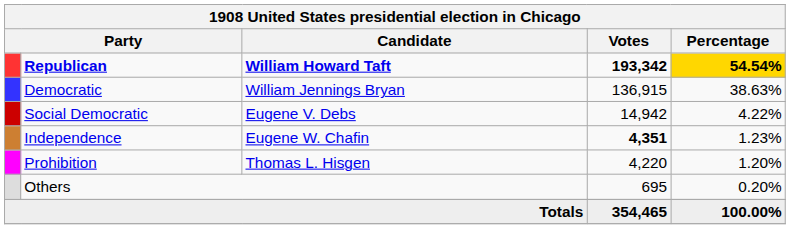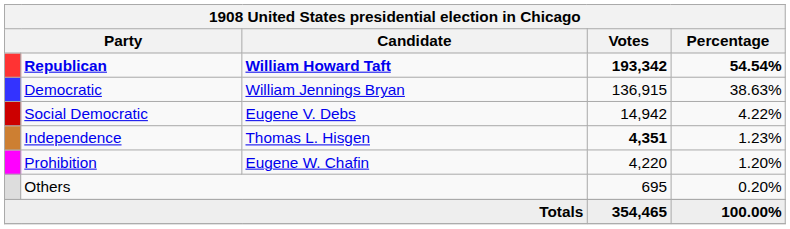Republican | Percentage: gold background -> no background
Independence | Candidate: Eugene W. Chafin -> Thomas L. Hisgen
Prohibition | Candidate: Thomas L. Hisgen -> Eugene W. Chafin
